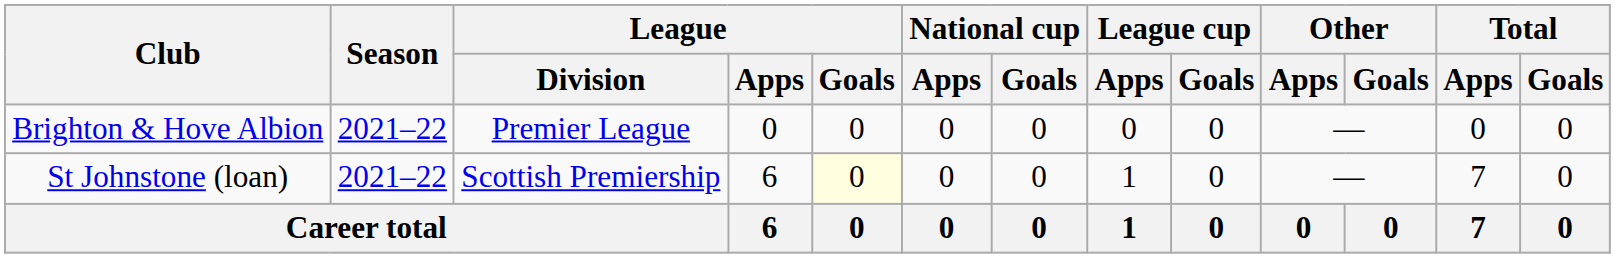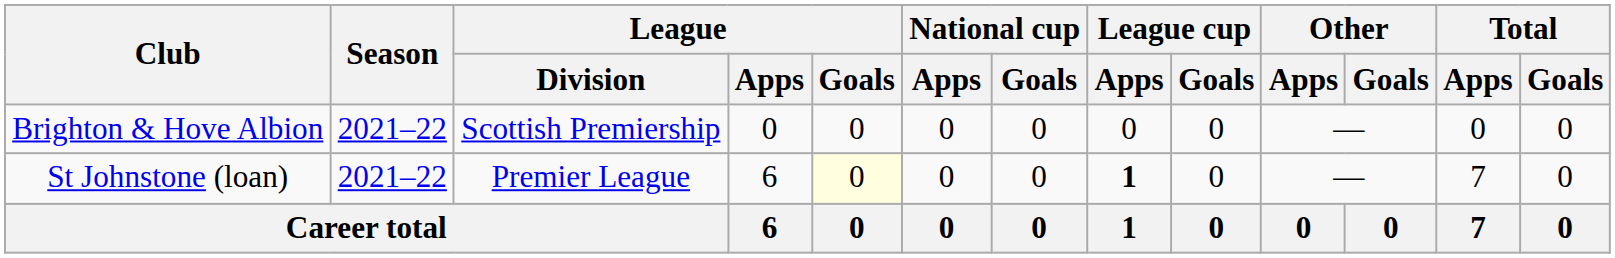Brighton & Hove Albion | League / Division: Premier League -> Scottish Premiership
St Johnstone (loan) | League / Division: Scottish Premiership -> Premier League
St Johnstone (loan) | League cup / Apps: normal -> bold
